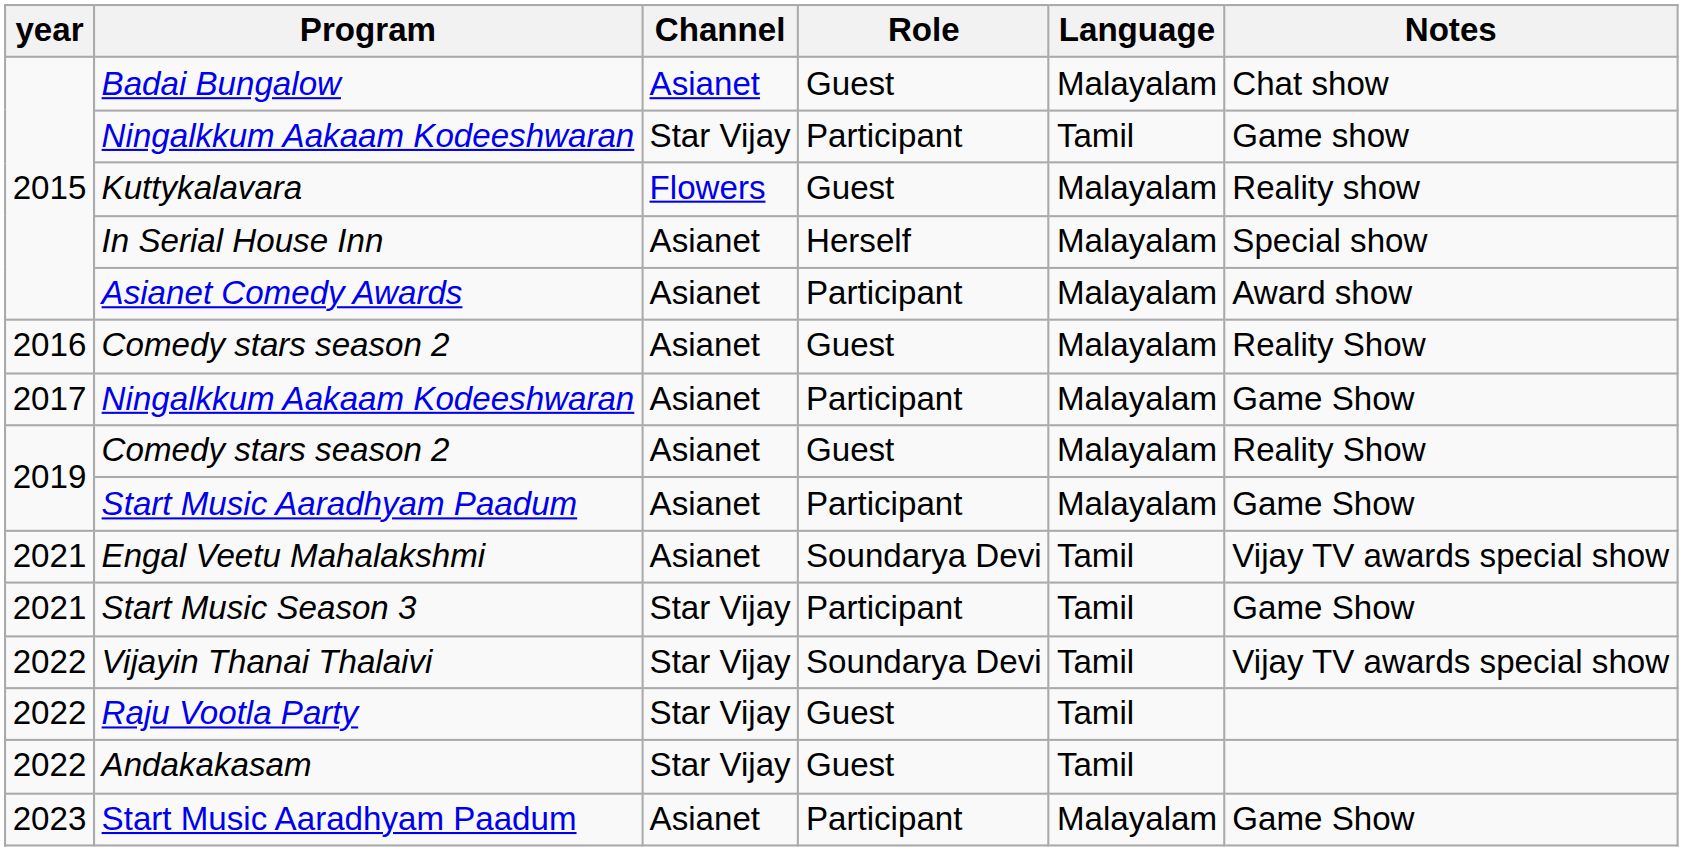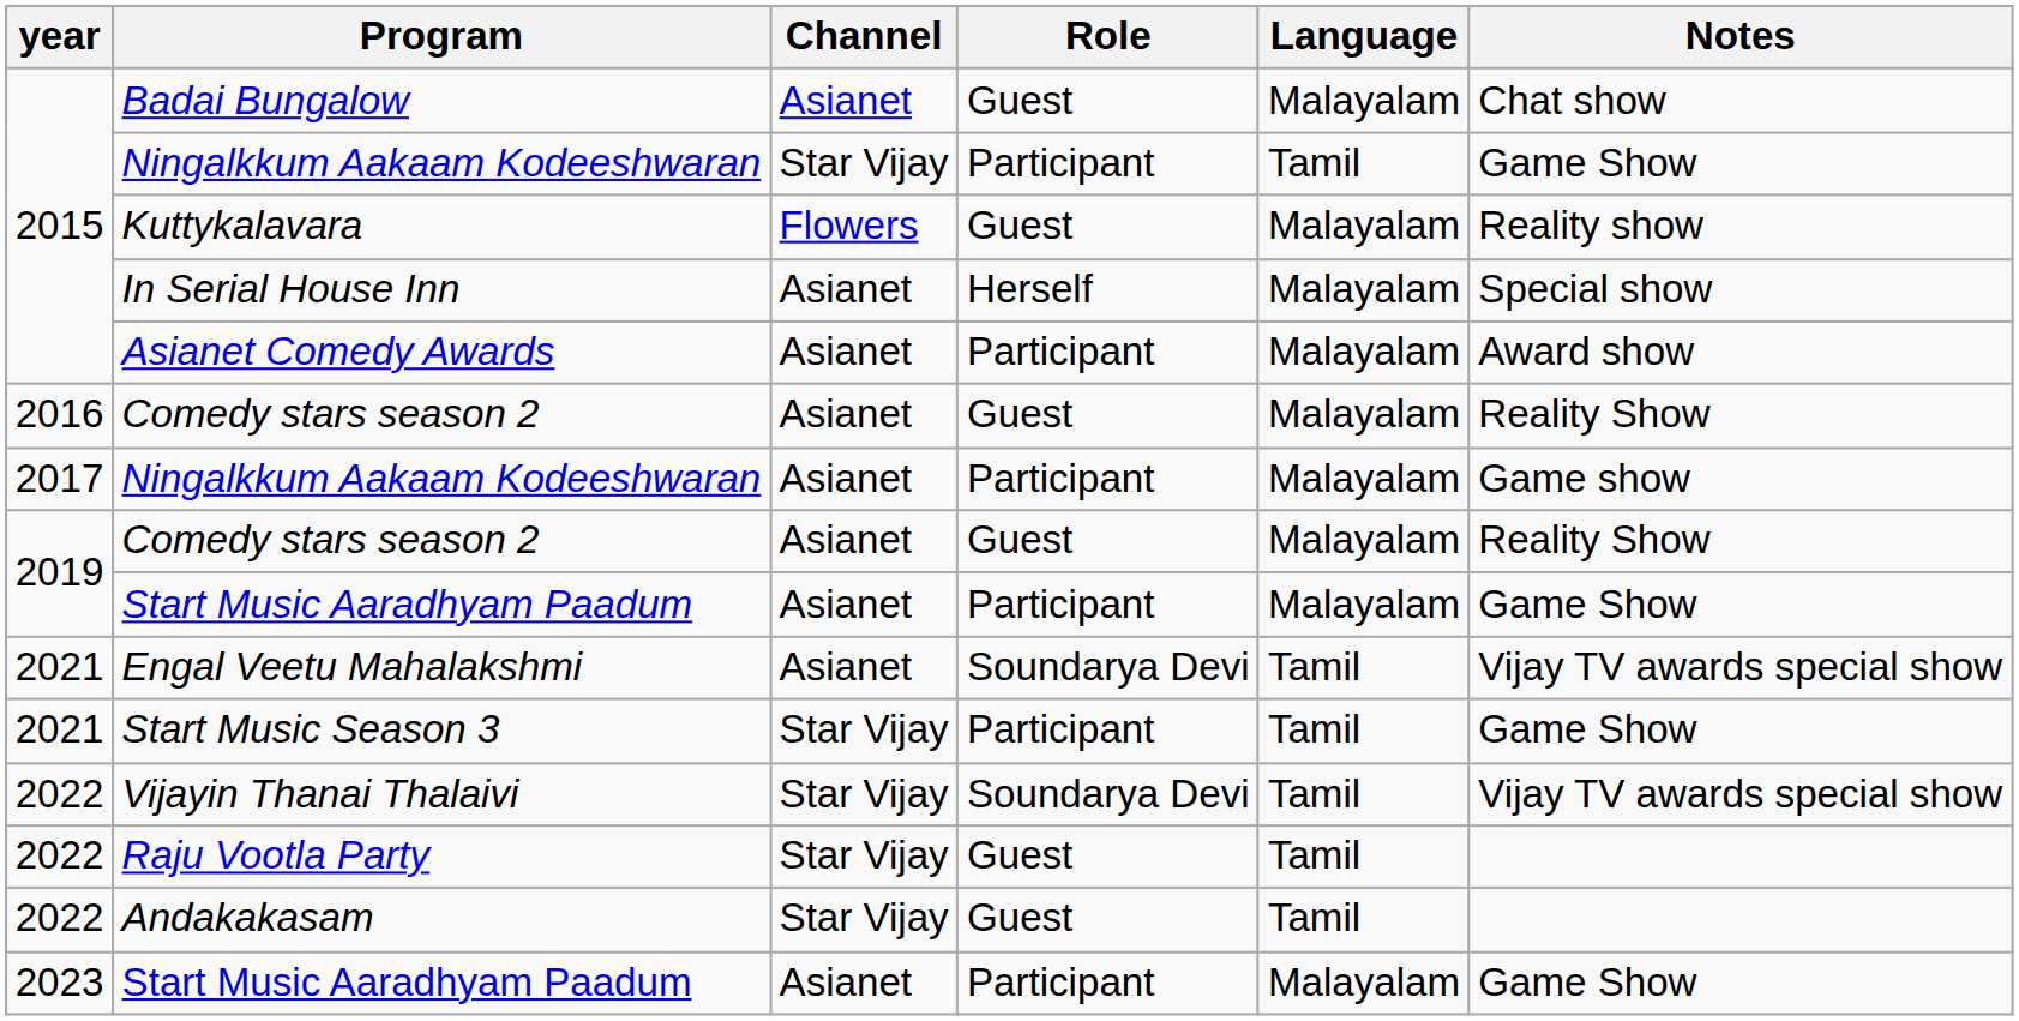2015 / Ningalkkum Aakaam Kodeeshwaran | Notes: Game show -> Game Show
2017 / Ningalkkum Aakaam Kodeeshwaran | Notes: Game Show -> Game show
